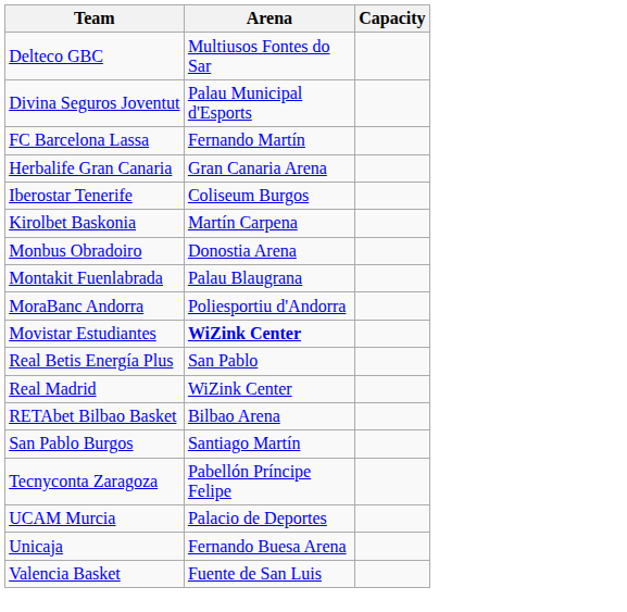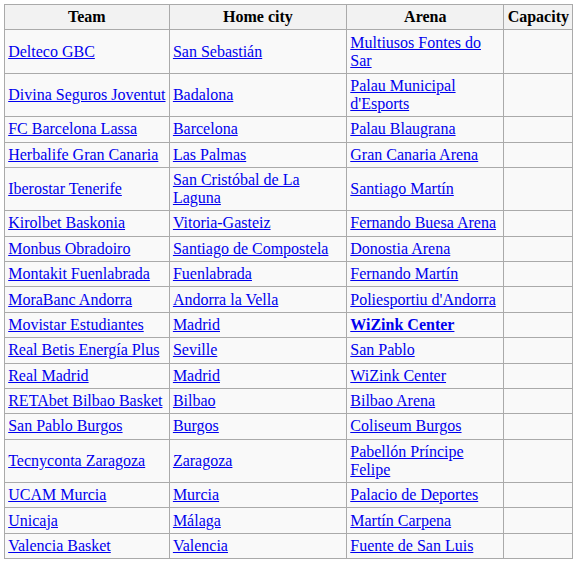+ column: Home city | San Sebastián | Badalona | Barcelona | Las Palmas | San Cristóbal de La Laguna | Vitoria-Gasteiz | Santiago de Compostela | Fuenlabrada | Andorra la Vella | Madrid | Seville | Madrid | Bilbao | Burgos | Zaragoza | Murcia | Málaga | Valencia
FC Barcelona Lassa | Arena: Fernando Martín -> Palau Blaugrana
Iberostar Tenerife | Arena: Coliseum Burgos -> Santiago Martín
Kirolbet Baskonia | Arena: Martín Carpena -> Fernando Buesa Arena
Montakit Fuenlabrada | Arena: Palau Blaugrana -> Fernando Martín
San Pablo Burgos | Arena: Santiago Martín -> Coliseum Burgos
Unicaja | Arena: Fernando Buesa Arena -> Martín Carpena
